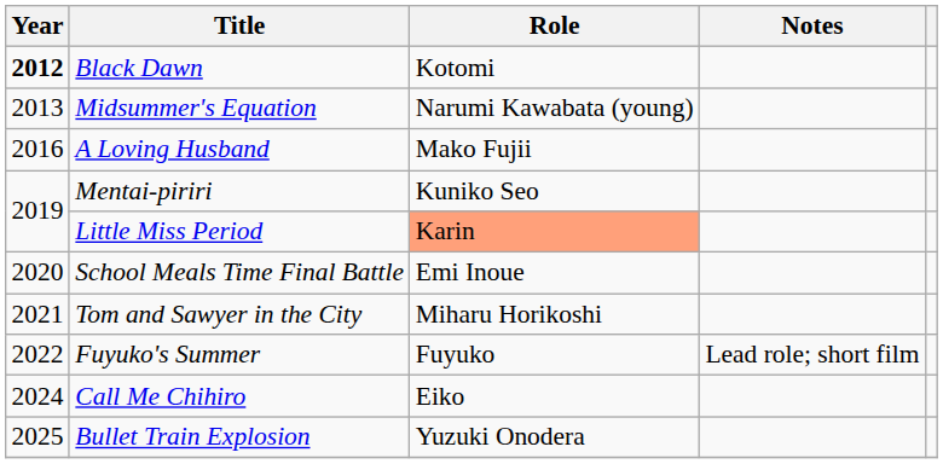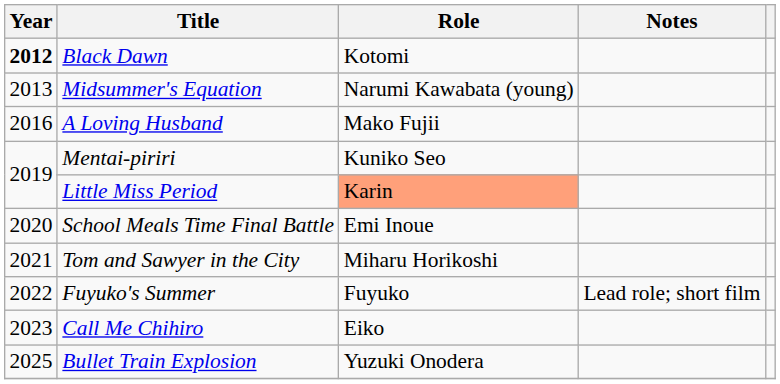Call Me Chihiro | Year: 2024 -> 2023
